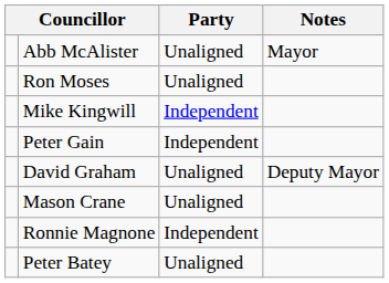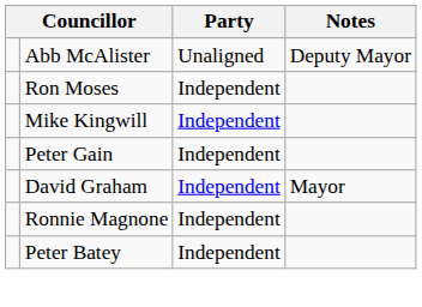Abb McAlister | Notes: Mayor -> Deputy Mayor
Ron Moses | Party: Unaligned -> Independent
David Graham | Party: Unaligned -> Independent
David Graham | Notes: Deputy Mayor -> Mayor
- row: Mason Crane | Unaligned
Peter Batey | Party: Unaligned -> Independent
